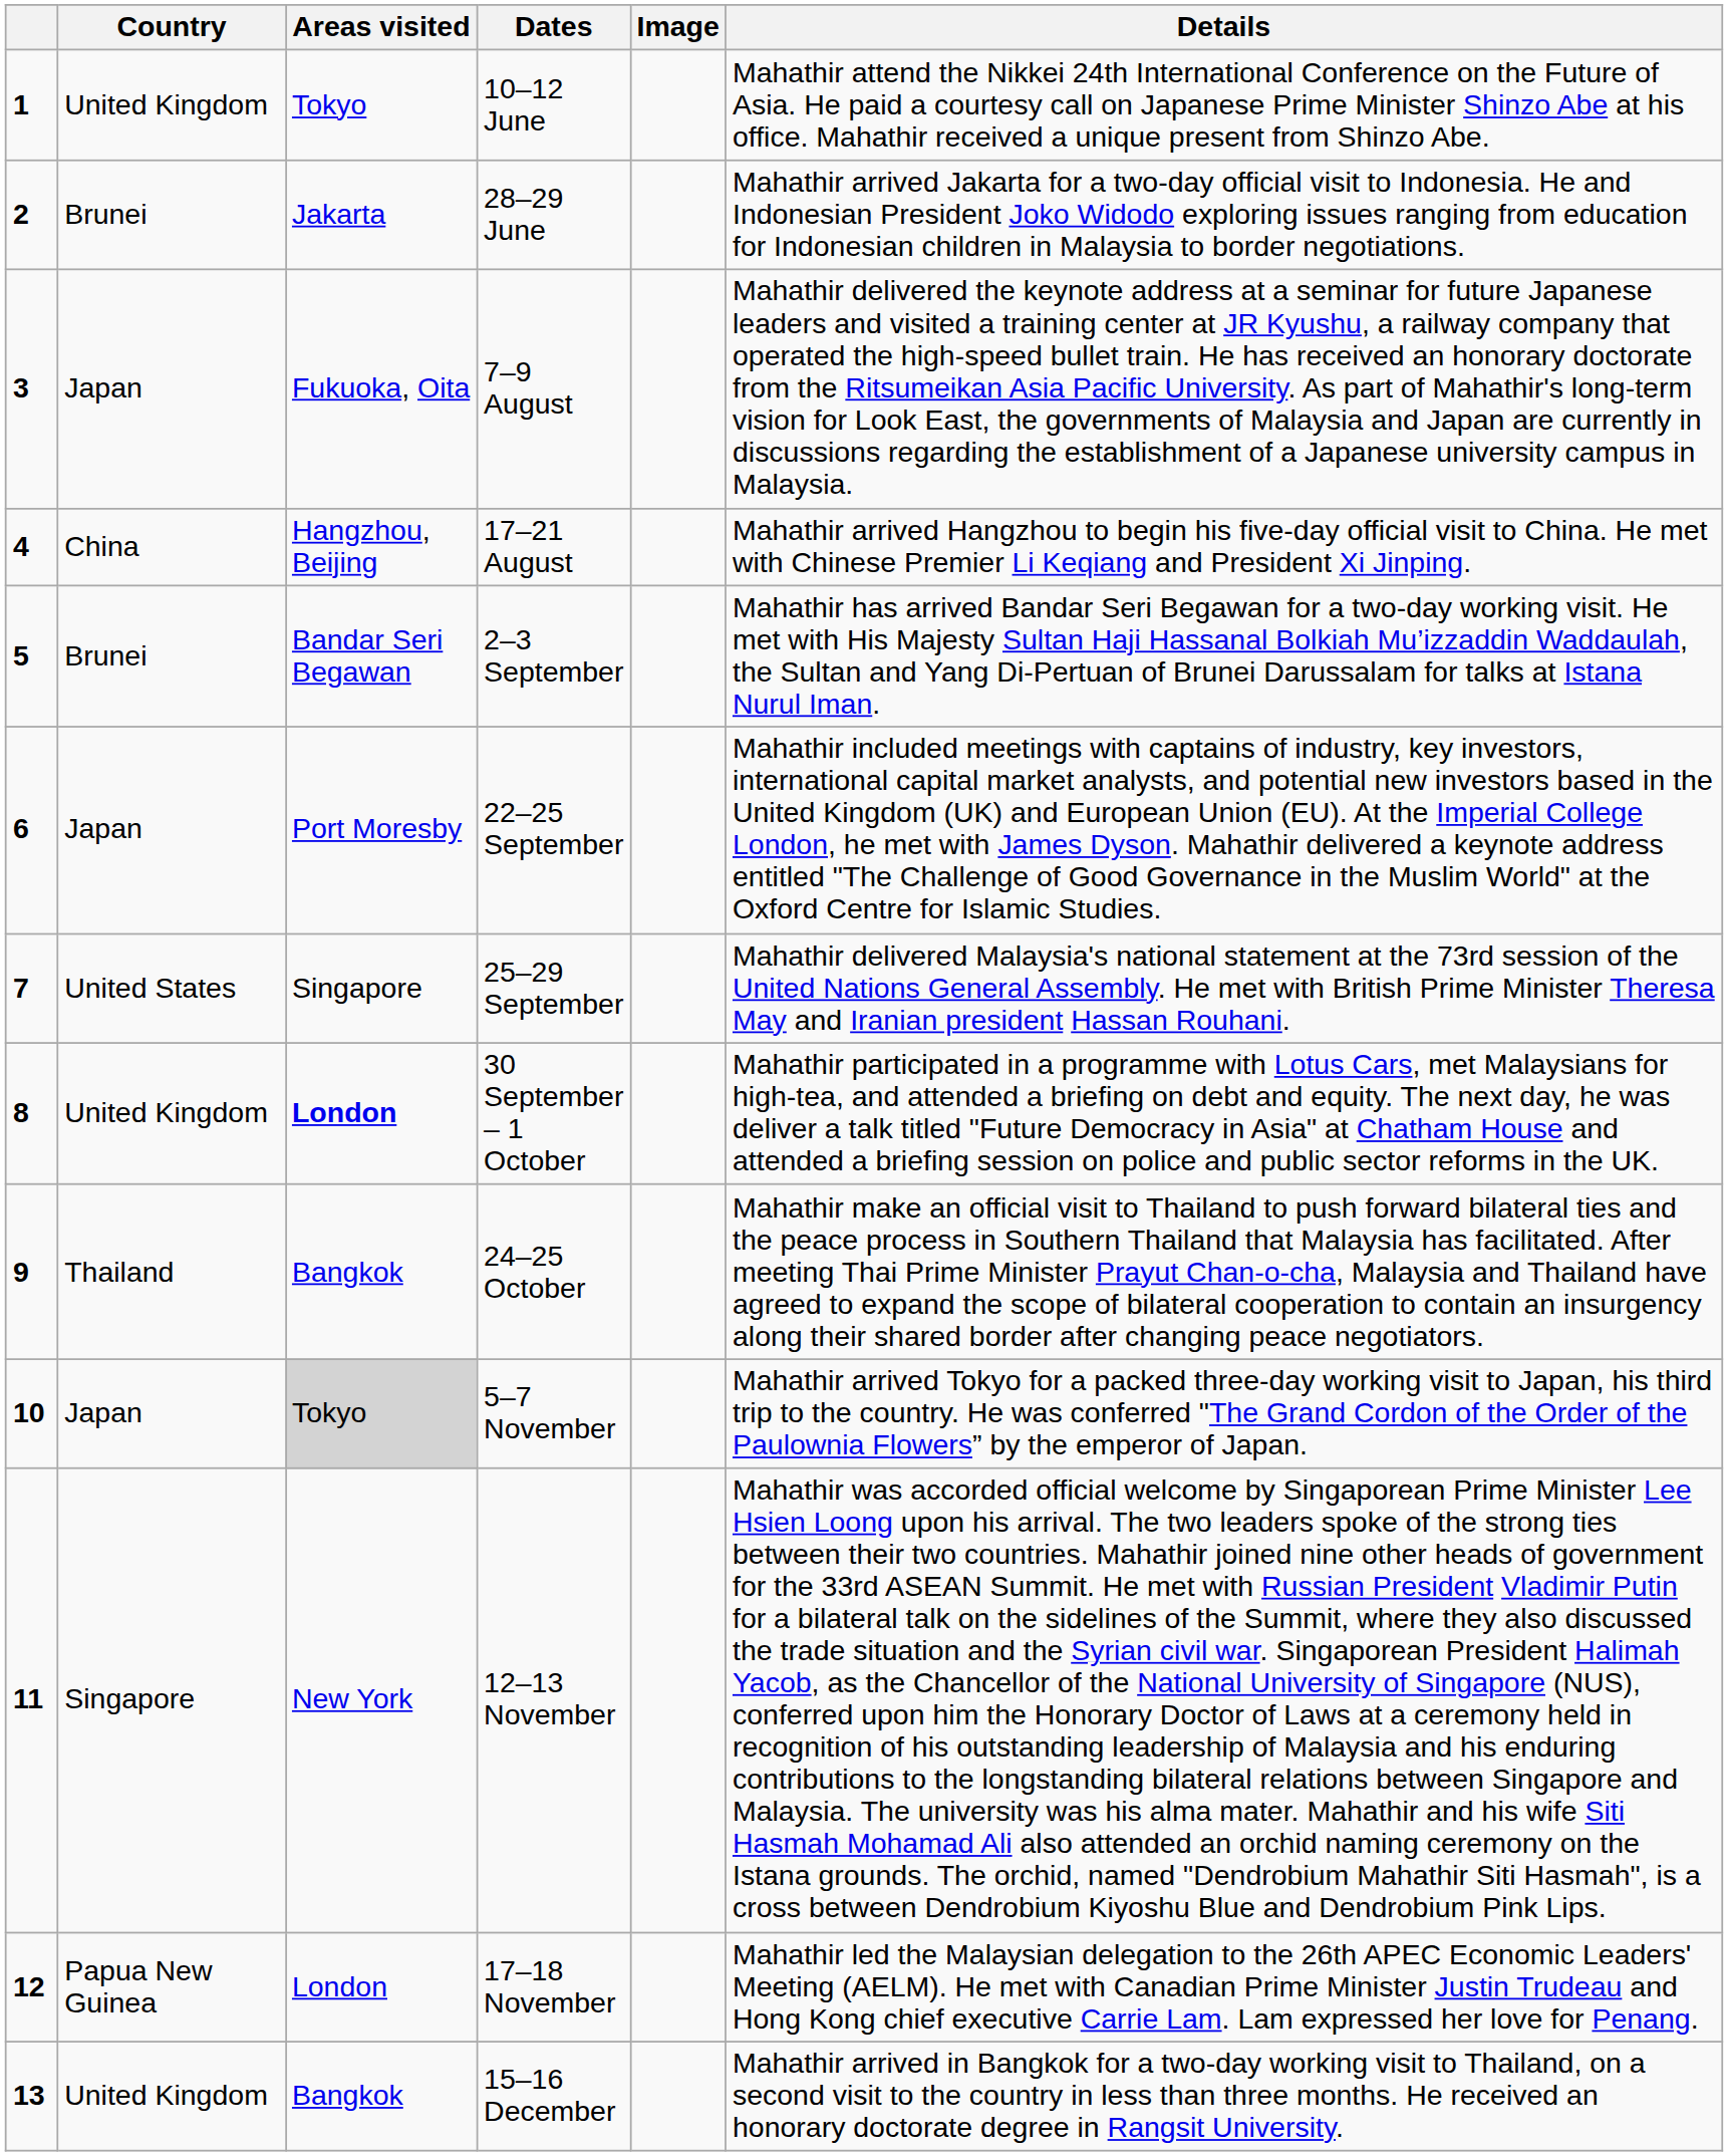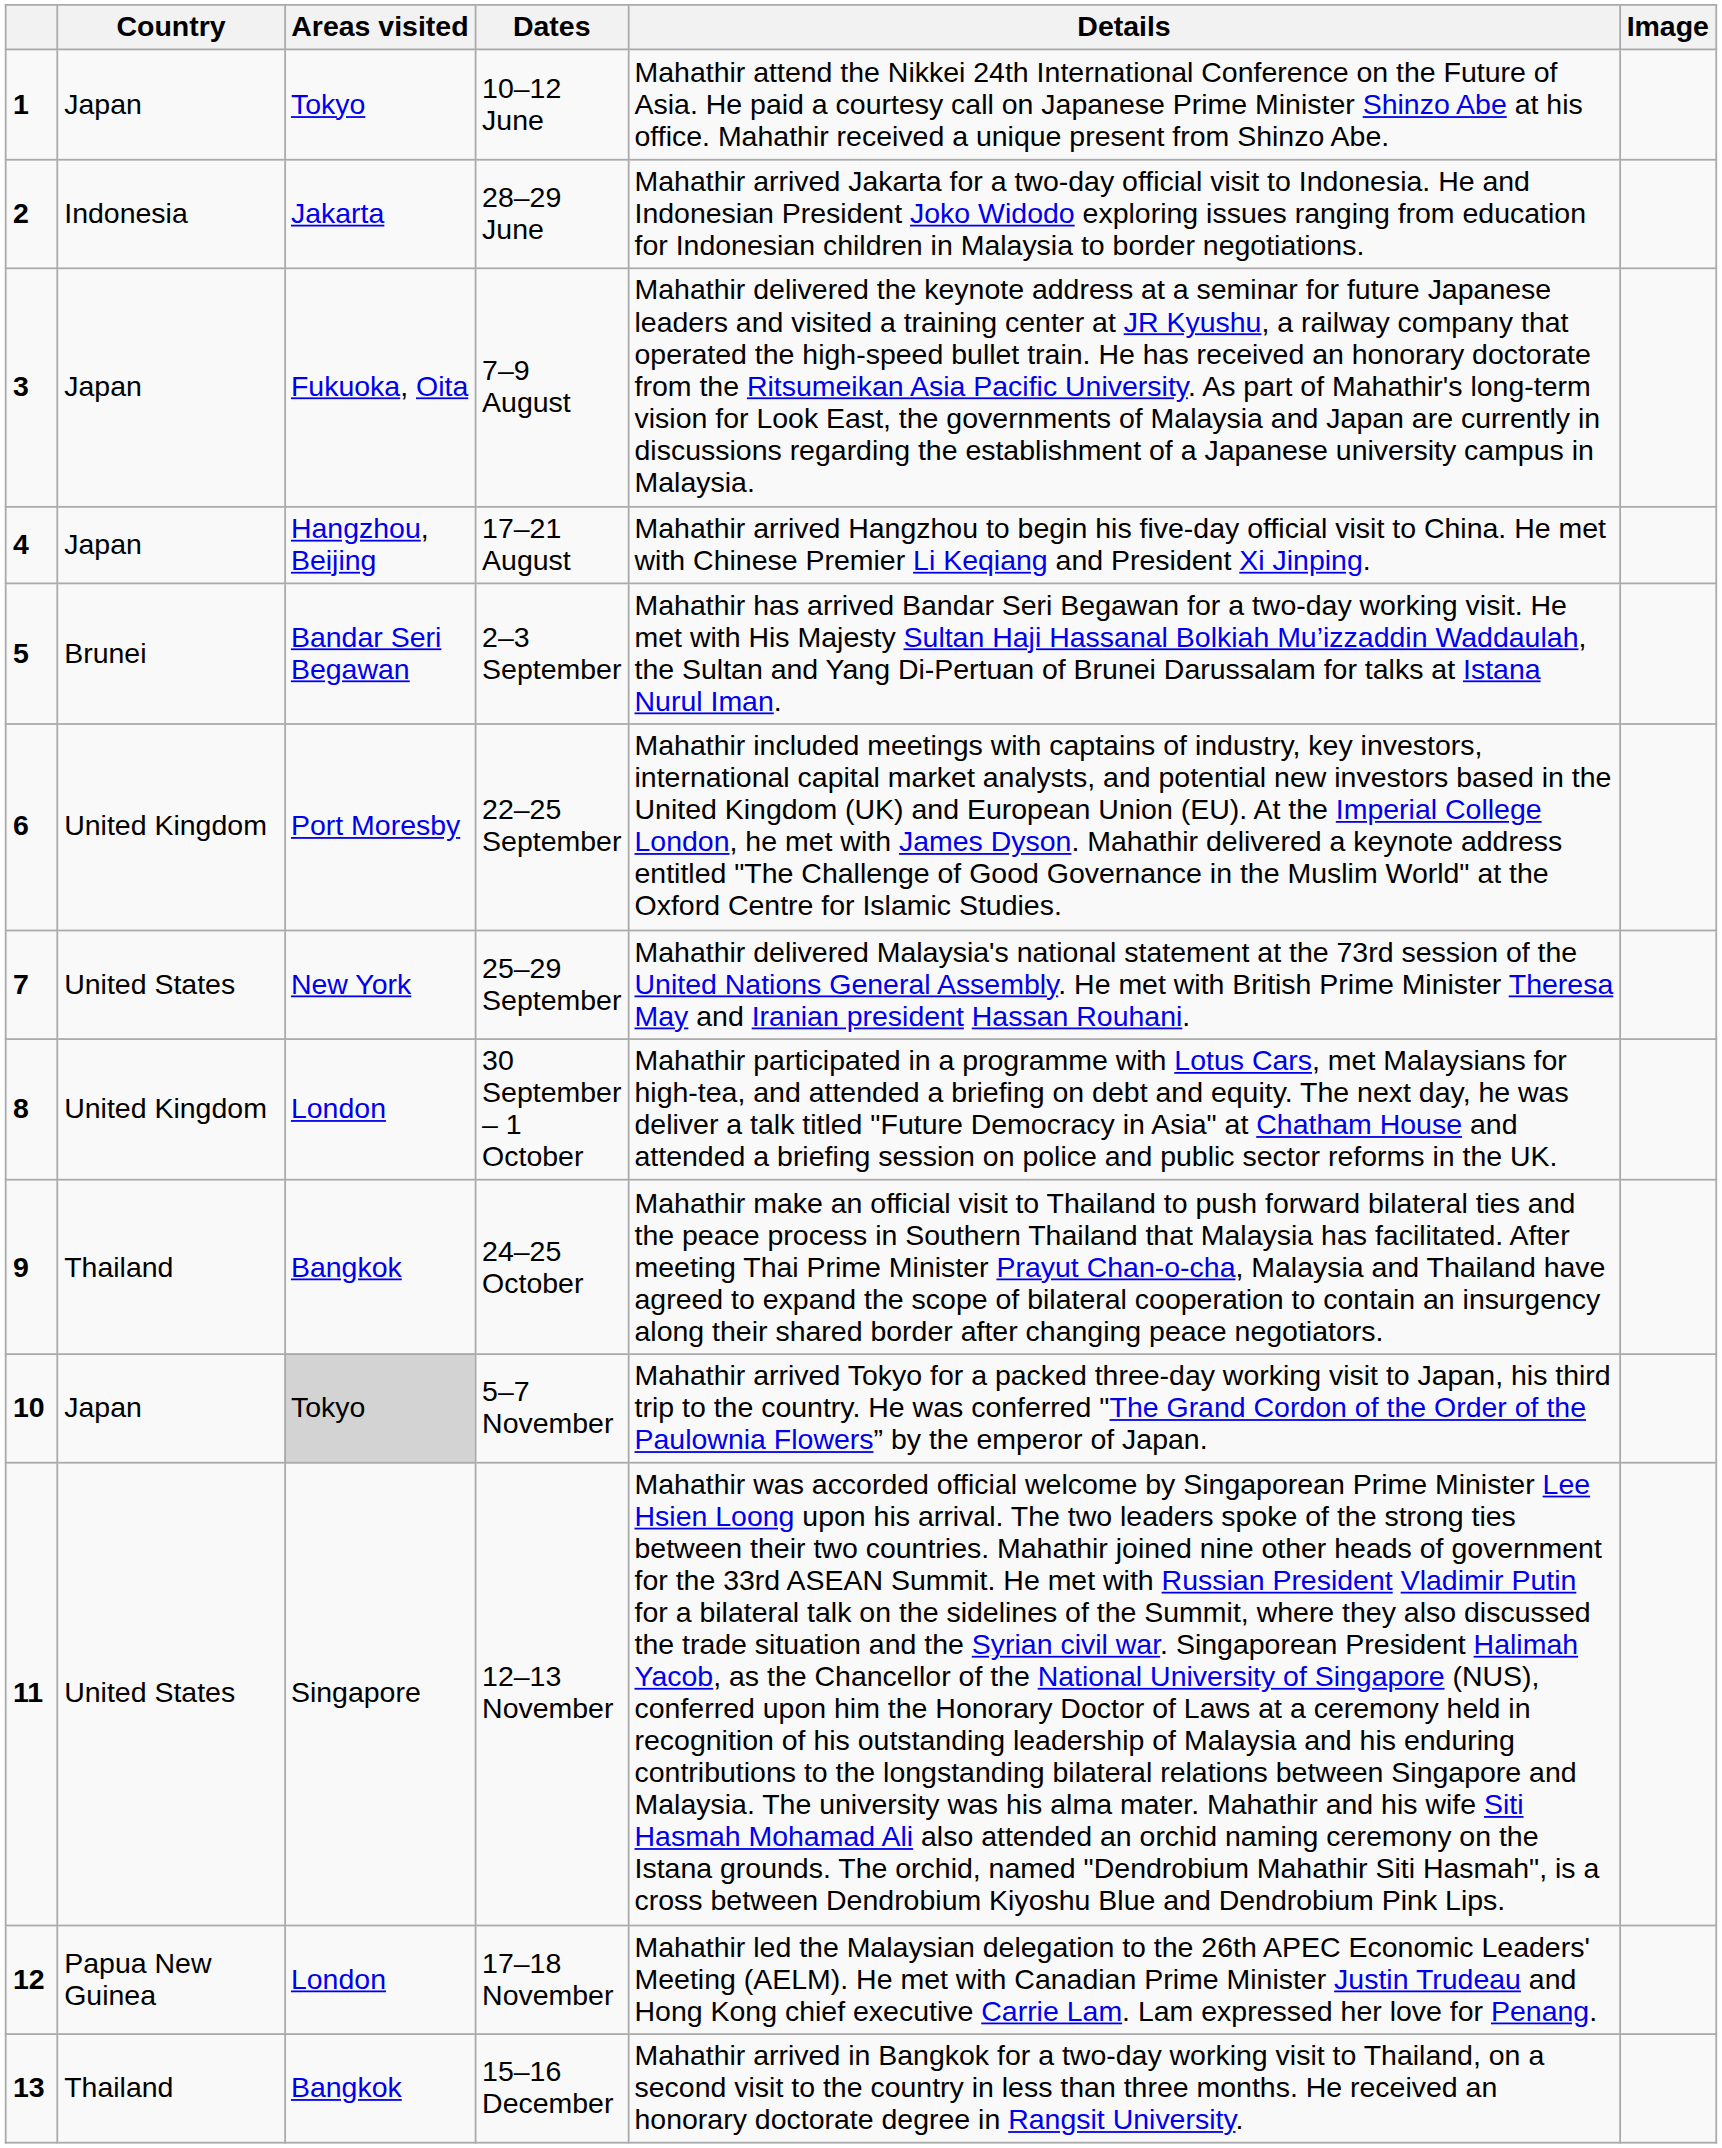columns swapped: Details <-> Image
10–12 June | Country: United Kingdom -> Japan
28–29 June | Country: Brunei -> Indonesia
17–21 August | Country: China -> Japan
22–25 September | Country: Japan -> United Kingdom
25–29 September | Areas visited: Singapore -> New York
30 September – 1 October | Areas visited: bold -> normal
12–13 November | Country: Singapore -> United States
12–13 November | Areas visited: New York -> Singapore
15–16 December | Country: United Kingdom -> Thailand
